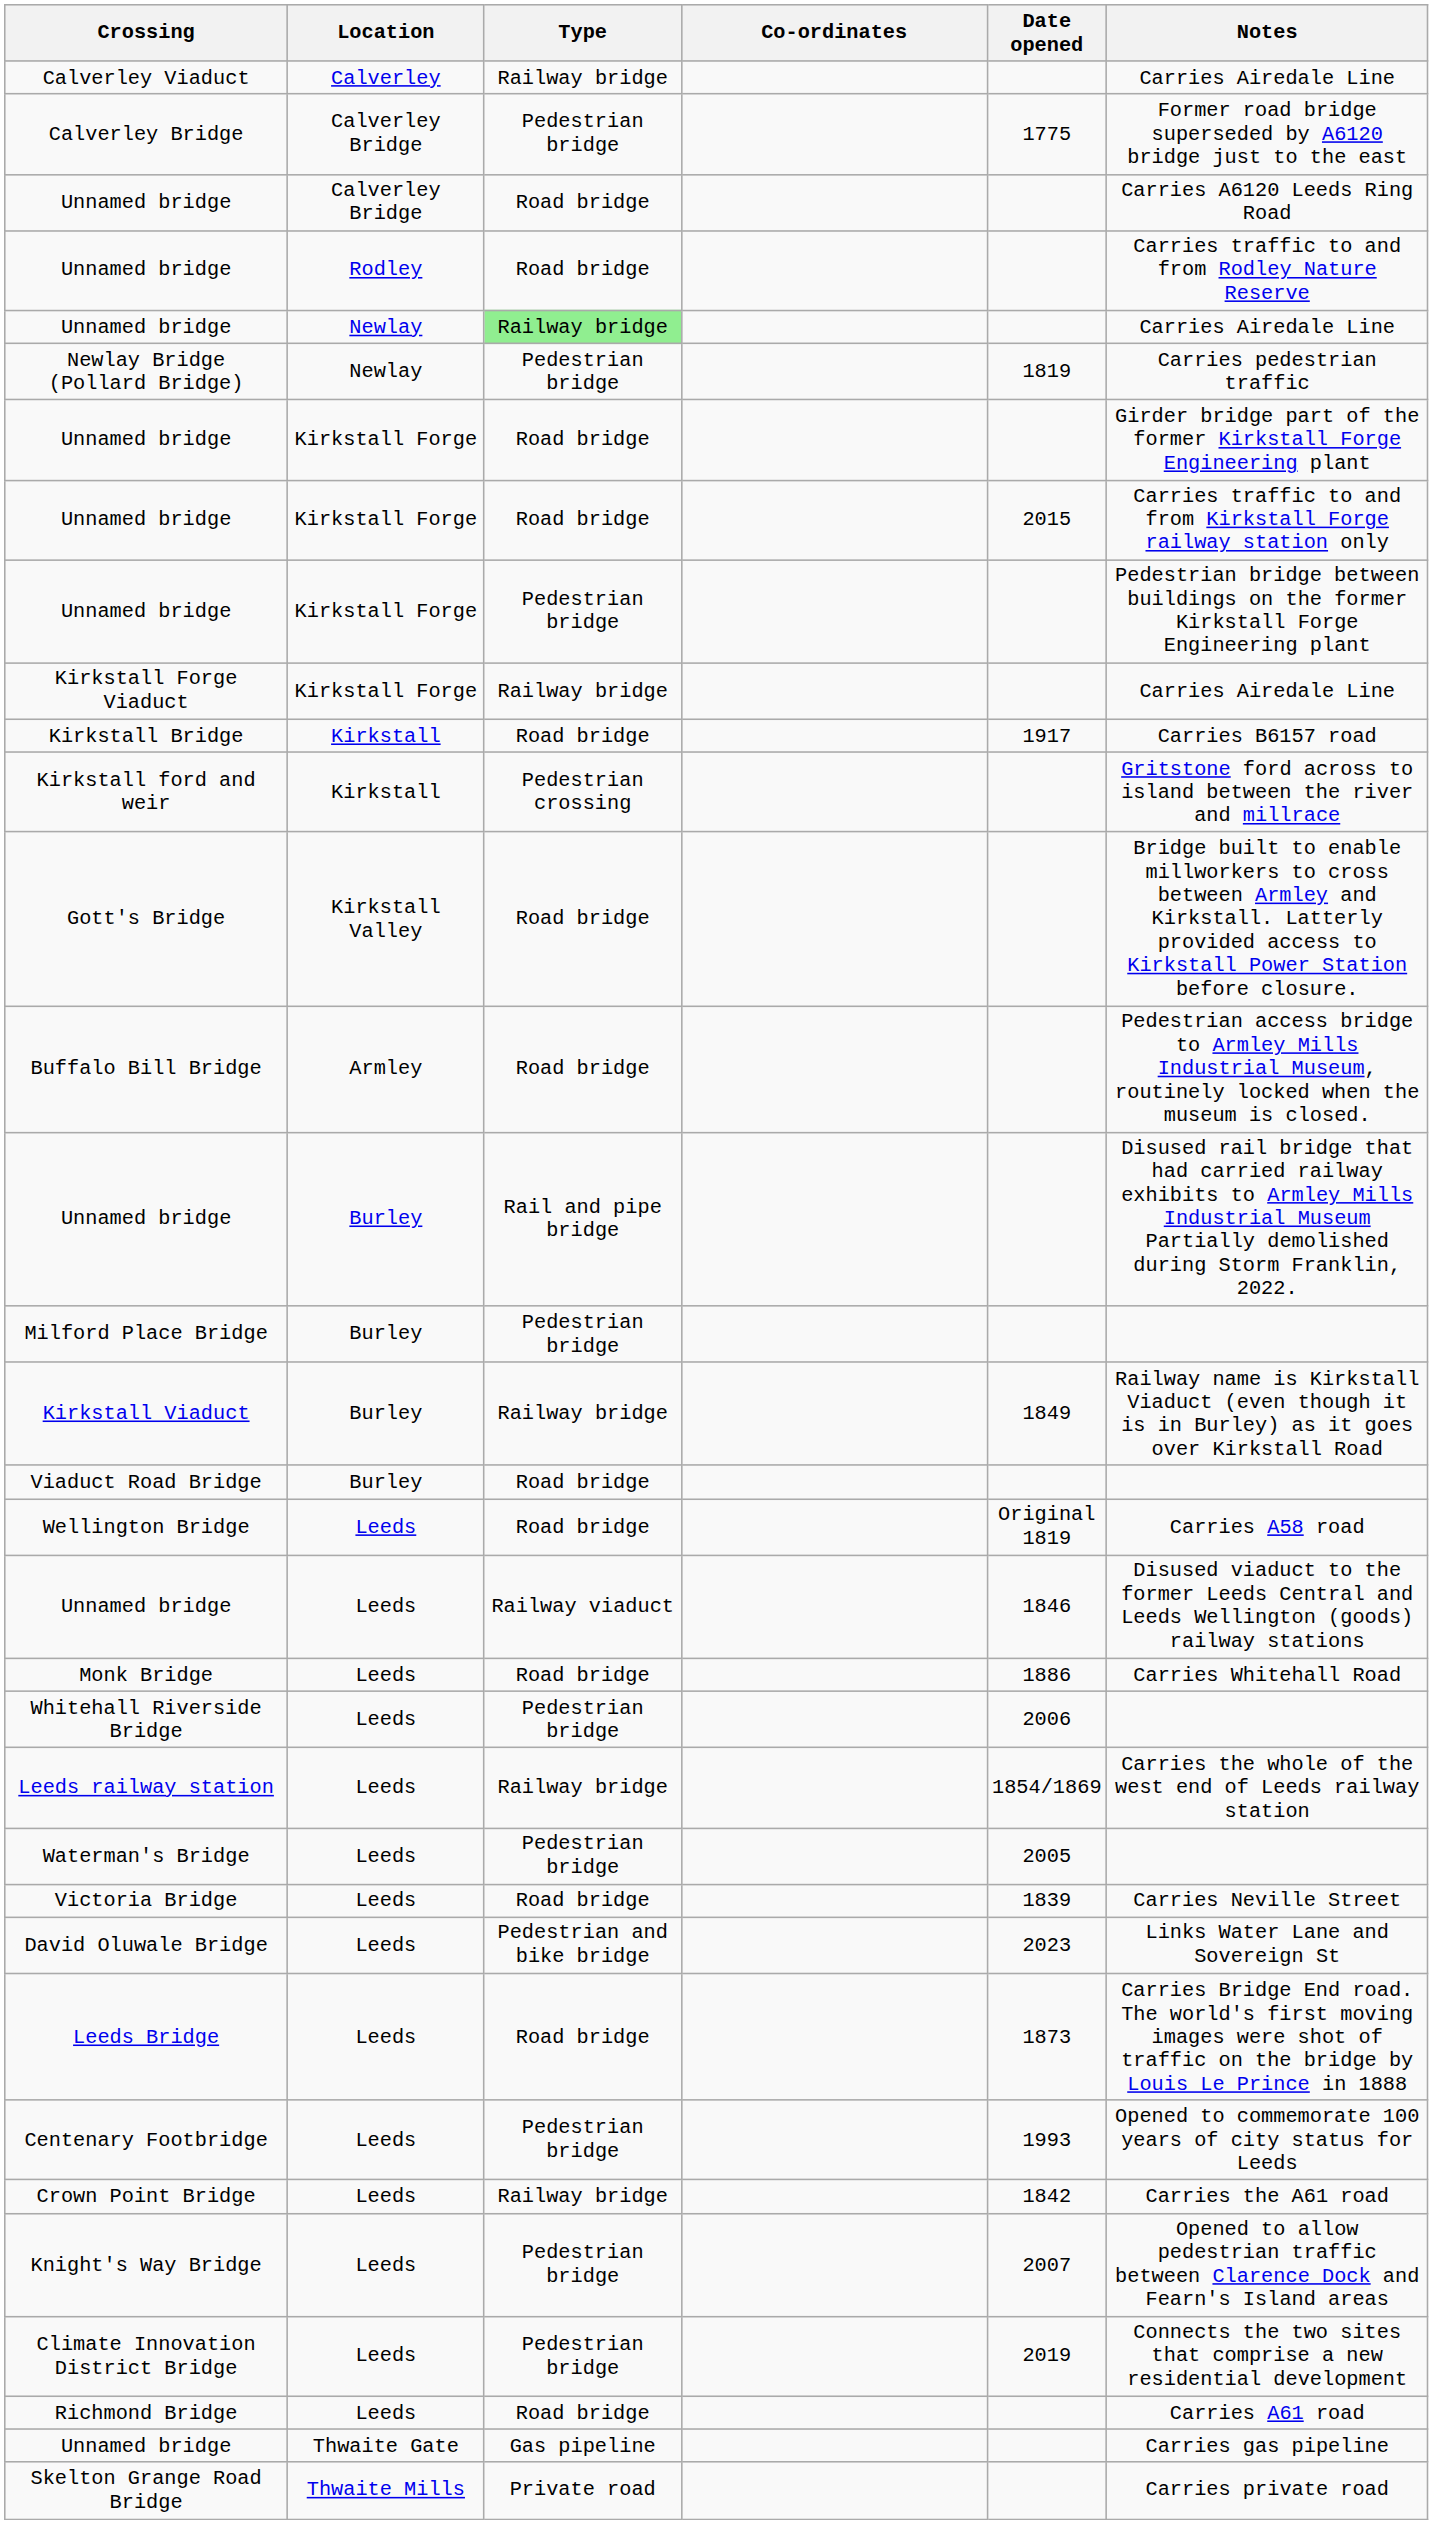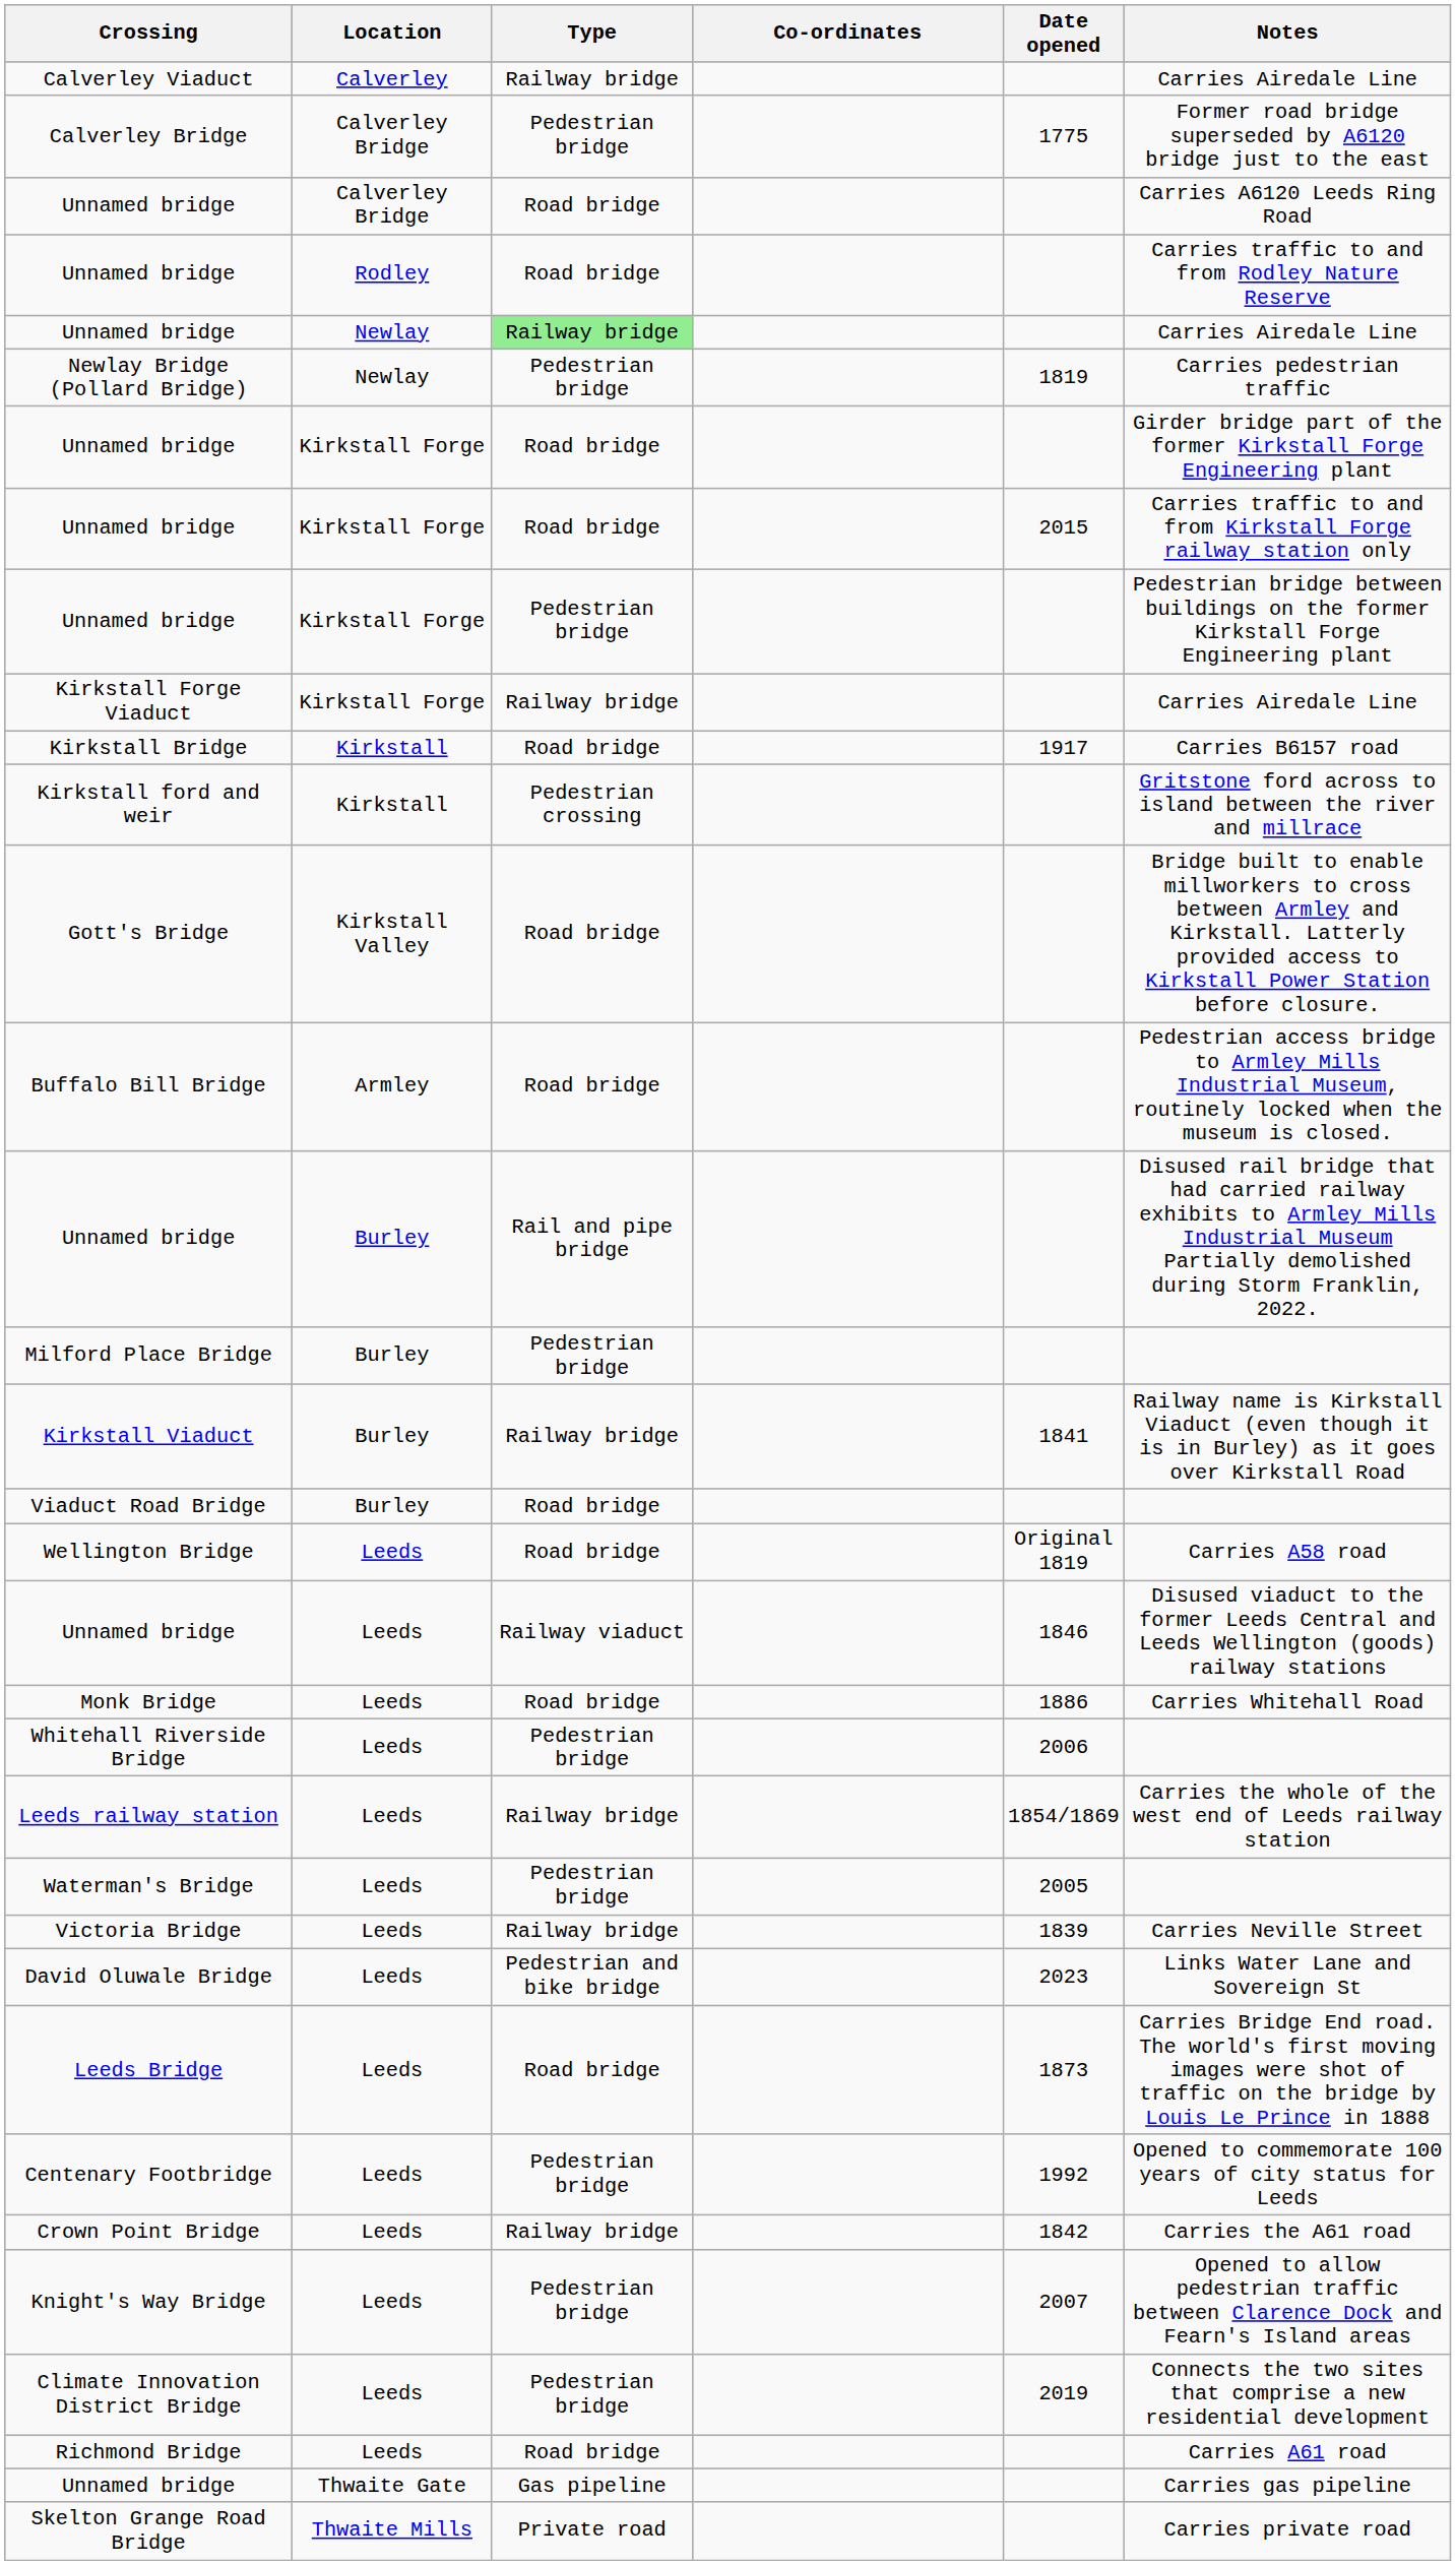Kirkstall Viaduct | Date opened: 1849 -> 1841
Victoria Bridge | Type: Road bridge -> Railway bridge
Centenary Footbridge | Date opened: 1993 -> 1992
